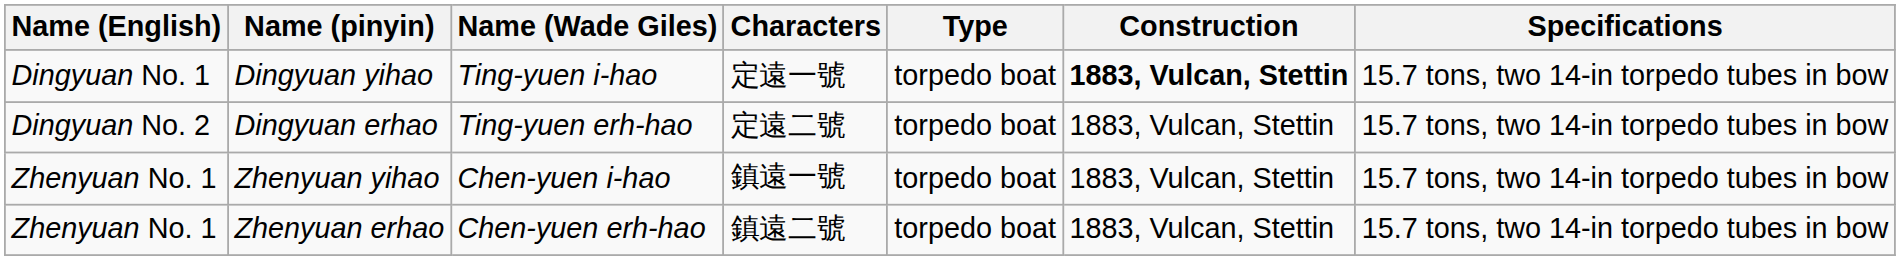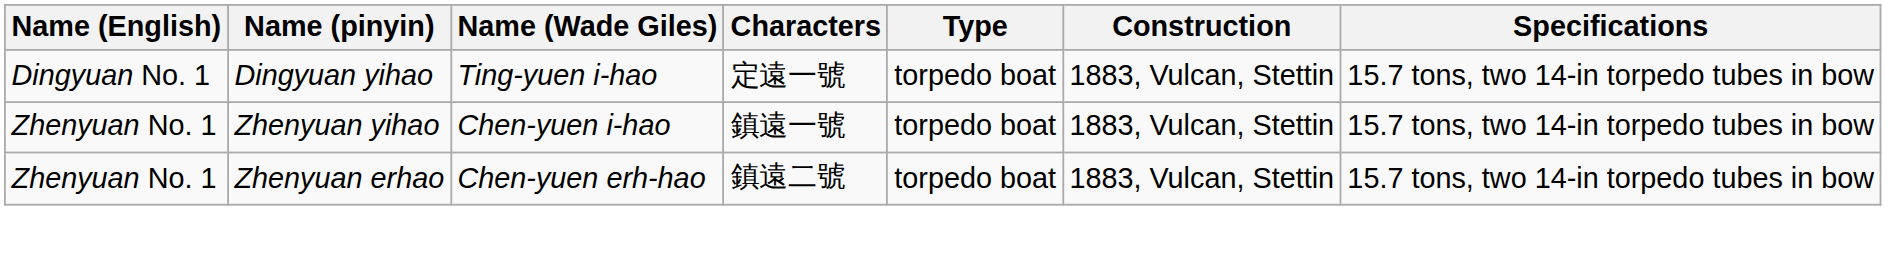Dingyuan yihao | Construction: bold -> normal
- row: Dingyuan No. 2 | Dingyuan erhao | Ting-yuen erh-hao | 定遠二號 | torpedo boat | 1883, Vulcan, Stettin | 15.7 tons, two 14-in torpedo tubes in bow
